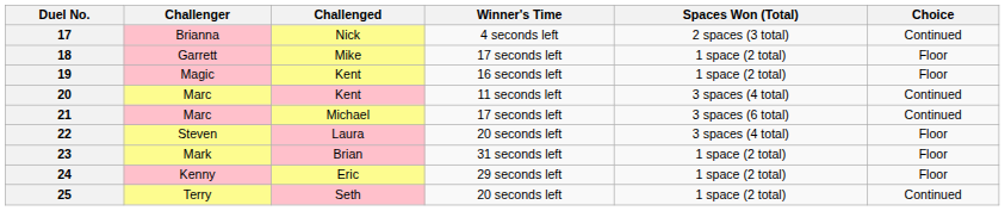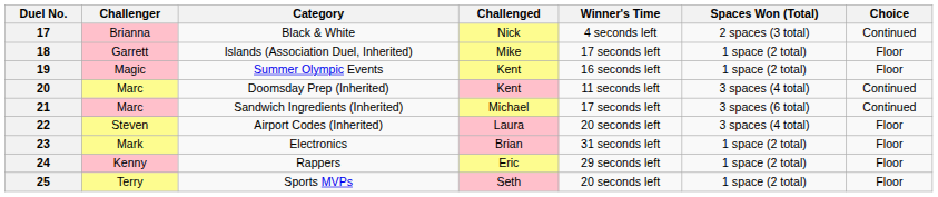+ column: Category | Black & White | Islands (Association Duel, Inherited) | Summer Olympic Events | Doomsday Prep (Inherited) | Sandwich Ingredients (Inherited) | Airport Codes (Inherited) | Electronics | Rappers | Sports MVPs
25 | Choice: Continued -> Floor
